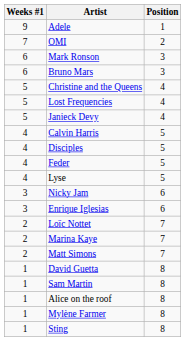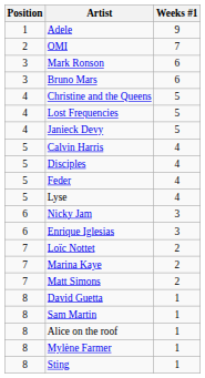columns swapped: Position <-> Weeks #1
